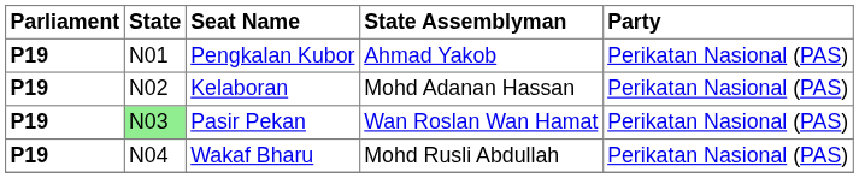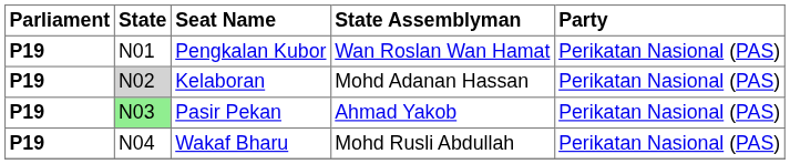Pengkalan Kubor | State Assemblyman: Ahmad Yakob -> Wan Roslan Wan Hamat
Kelaboran | State: no background -> lightgrey background
Pasir Pekan | State Assemblyman: Wan Roslan Wan Hamat -> Ahmad Yakob
